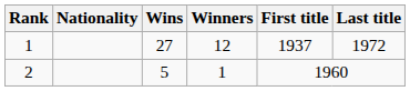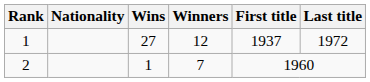2 | Wins: 5 -> 1
2 | Winners: 1 -> 7
